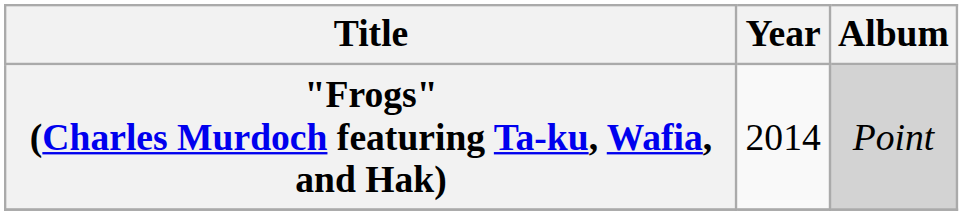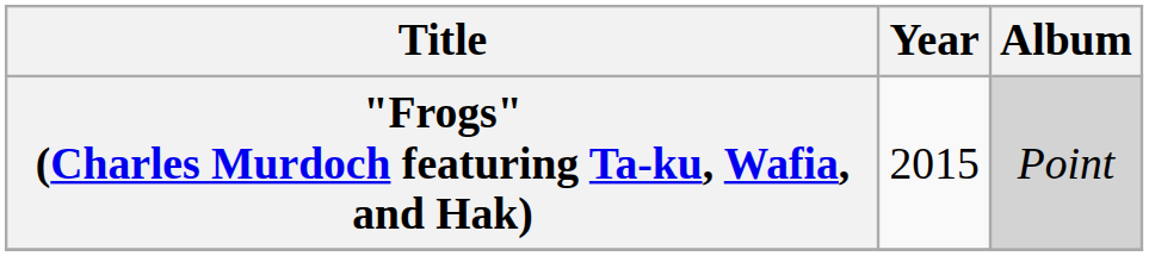"Frogs" (Charles Murdoch featuring Ta-ku, Wafia, and Hak) | Year: 2014 -> 2015
